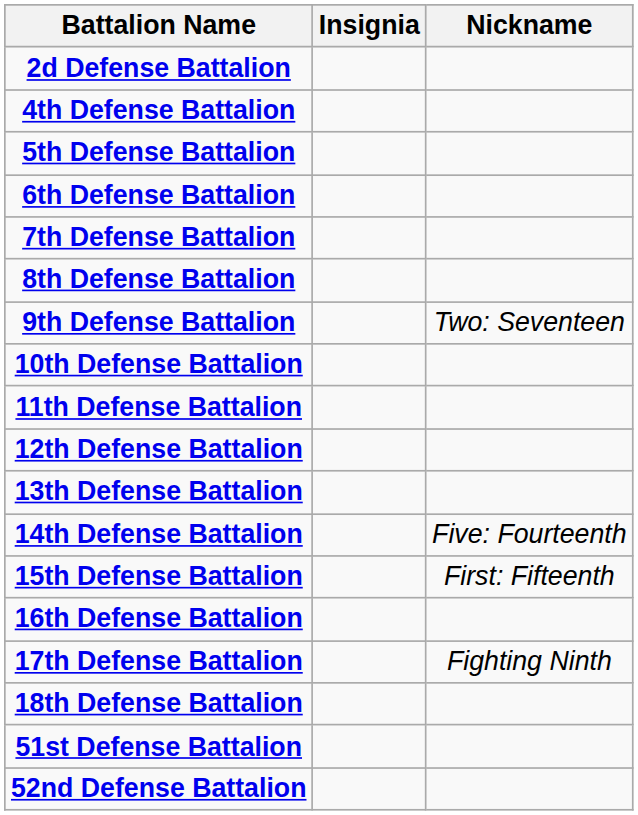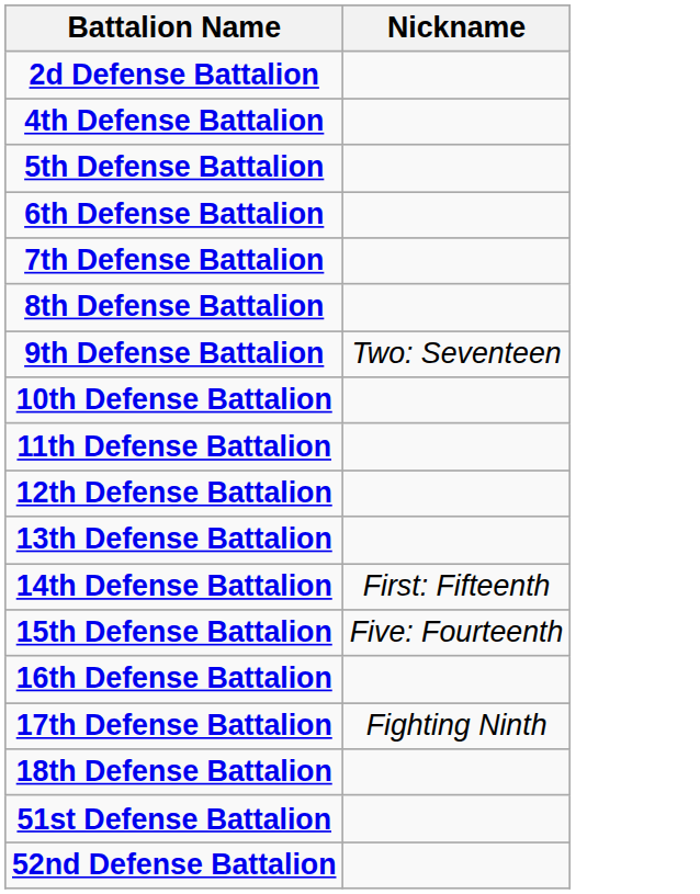- column: Insignia
14th Defense Battalion | Nickname: Five: Fourteenth -> First: Fifteenth
15th Defense Battalion | Nickname: First: Fifteenth -> Five: Fourteenth
